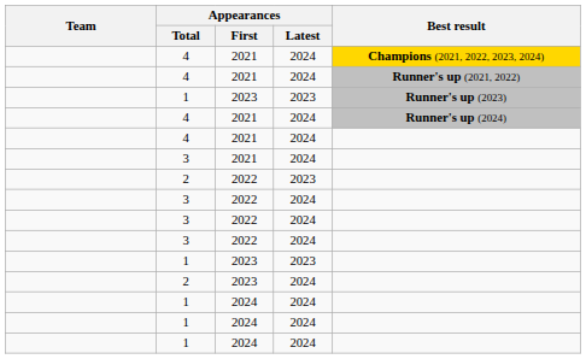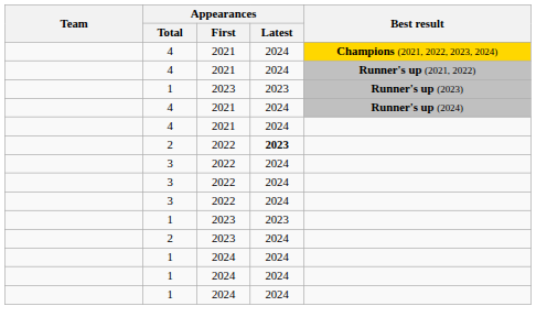- row: 3 | 2021 | 2024
2 / 2022 | Appearances / Latest: normal -> bold
